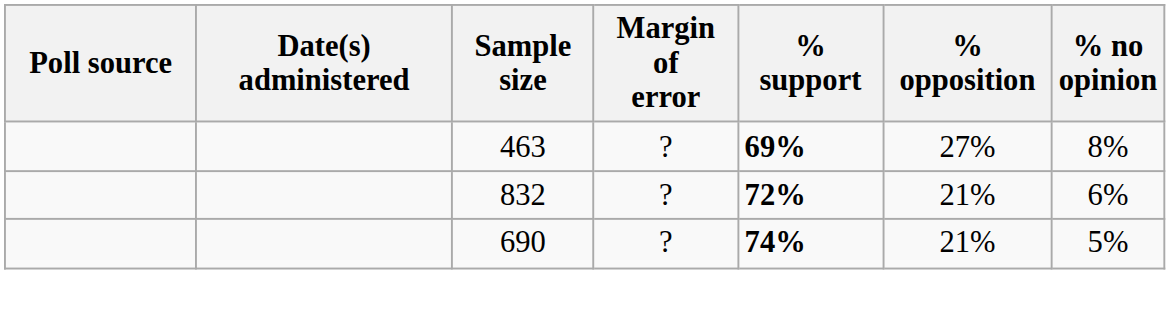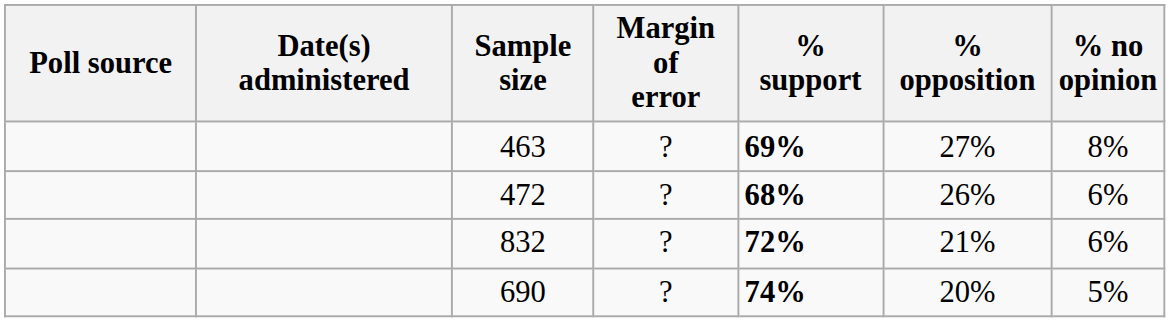+ row: 472 | ? | 68% | 26% | 6%
690 | % opposition: 21% -> 20%
